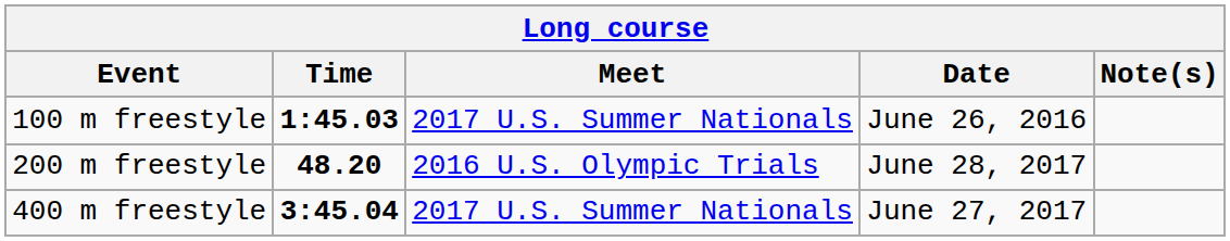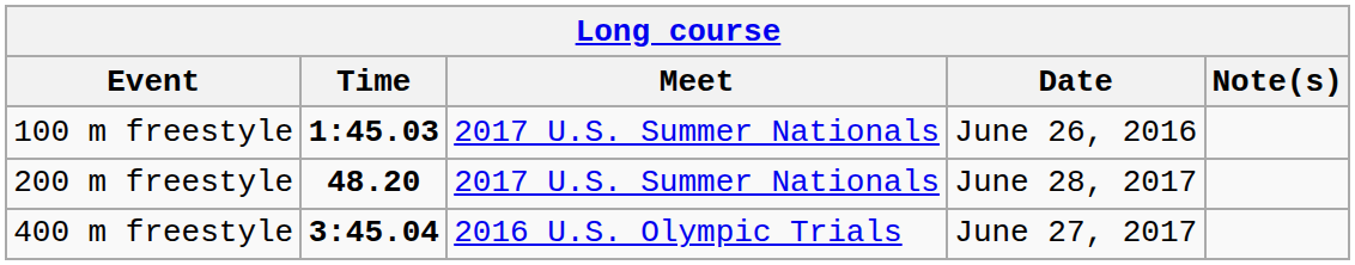200 m freestyle | Meet: 2016 U.S. Olympic Trials -> 2017 U.S. Summer Nationals
400 m freestyle | Meet: 2017 U.S. Summer Nationals -> 2016 U.S. Olympic Trials
